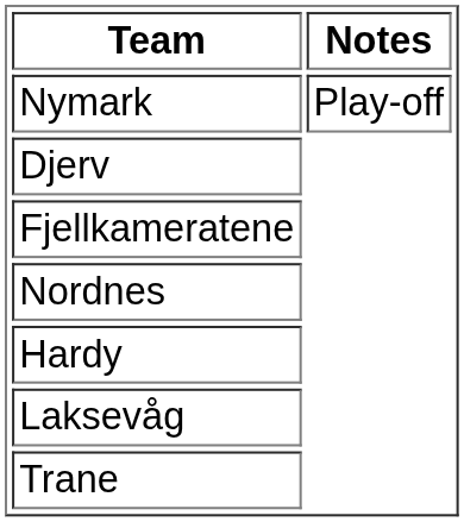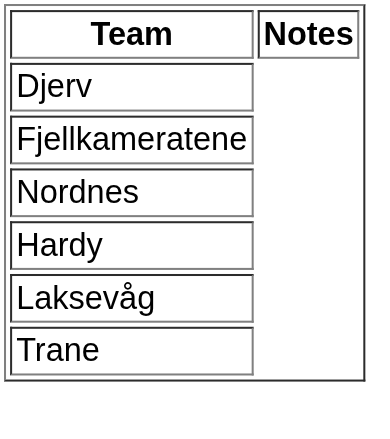- row: Nymark | Play-off
